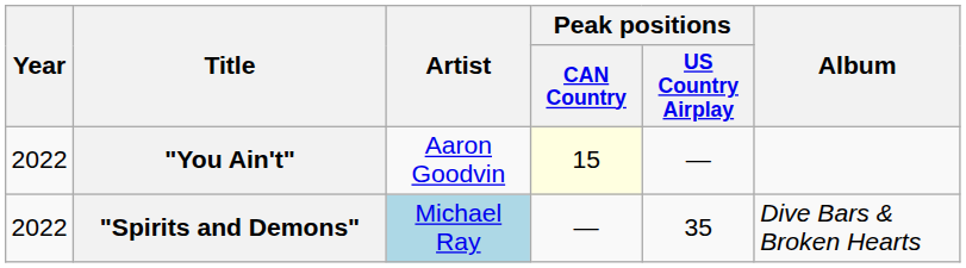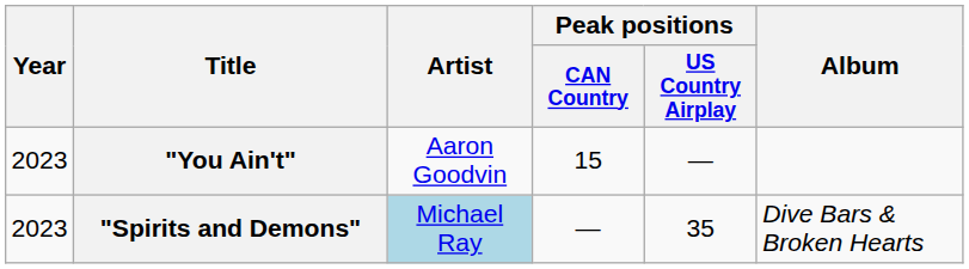"You Ain't" | Year: 2022 -> 2023
"You Ain't" | Peak positions / CAN Country: lightyellow background -> no background
"Spirits and Demons" | Year: 2022 -> 2023
